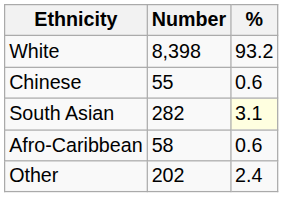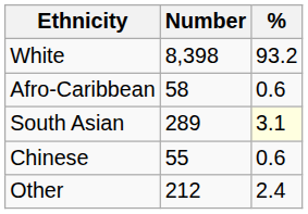rows swapped: Afro-Caribbean <-> Chinese
South Asian | Number: 282 -> 289
Other | Number: 202 -> 212
